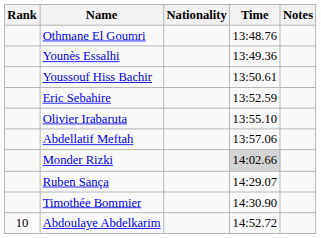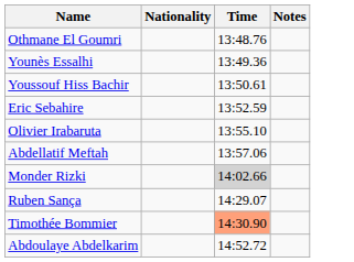- column: Rank | 10
Timothée Bommier | Time: no background -> lightsalmon background
